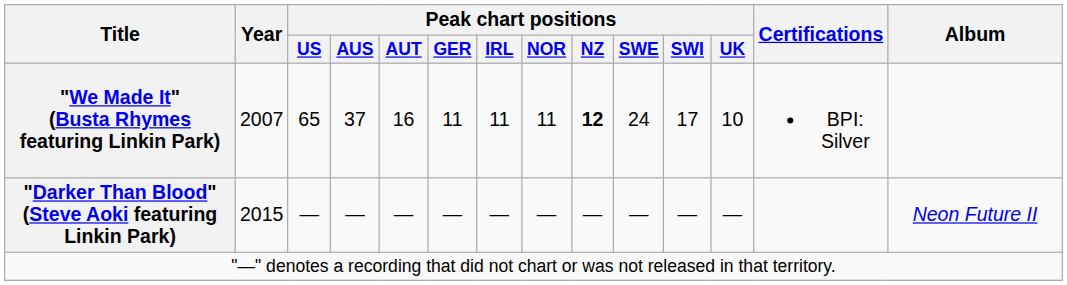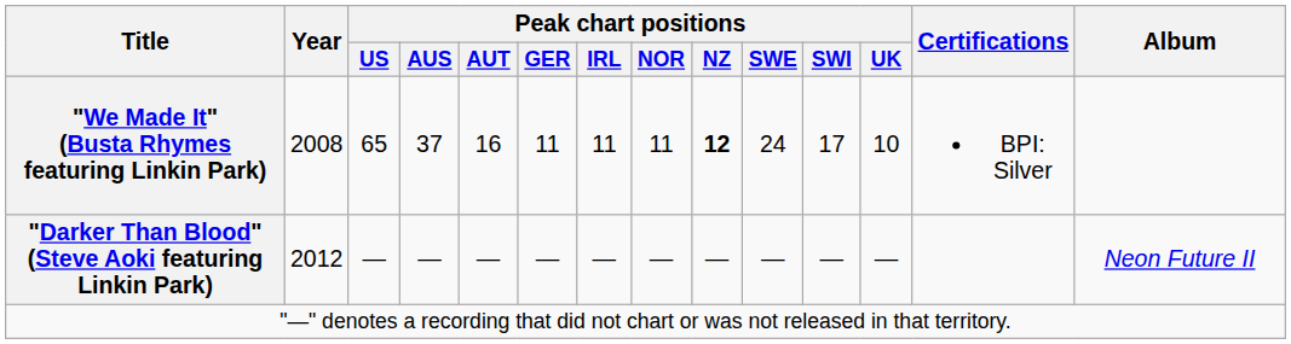"We Made It" (Busta Rhymes featuring Linkin Park) | Year: 2007 -> 2008
"Darker Than Blood" (Steve Aoki featuring Linkin Park) | Year: 2015 -> 2012
